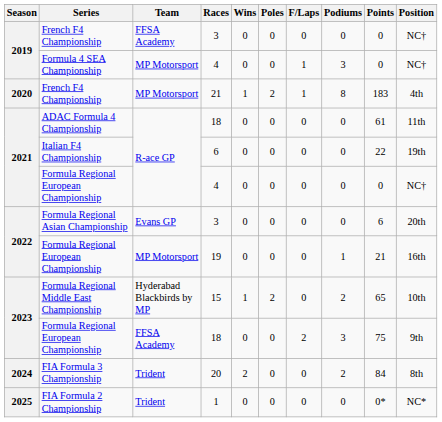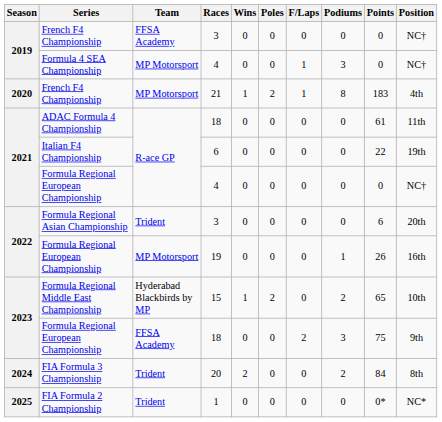Formula Regional Asian Championship | Team: Evans GP -> Trident
Formula Regional European Championship / 19 | Points: 21 -> 26
